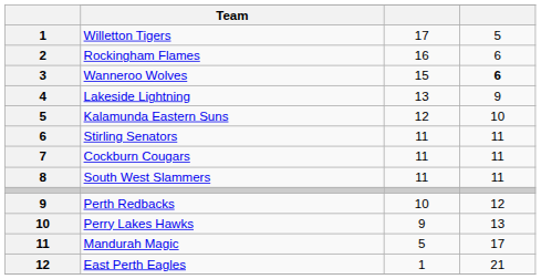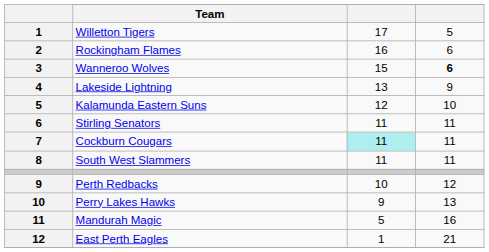Cockburn Cougars | column 3: no background -> paleturquoise background
Mandurah Magic | column 4: 17 -> 16
